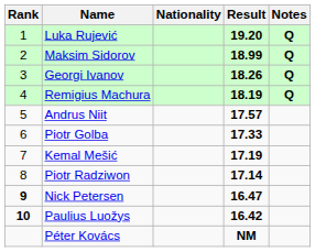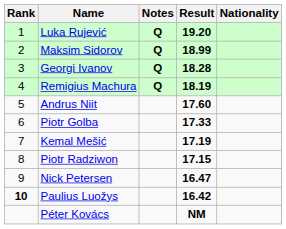columns swapped: Nationality <-> Notes
Georgi Ivanov | Result: 18.26 -> 18.28
Andrus Niit | Result: 17.57 -> 17.60
Piotr Radziwon | Result: 17.14 -> 17.15
Nick Petersen | Rank: bold -> normal
